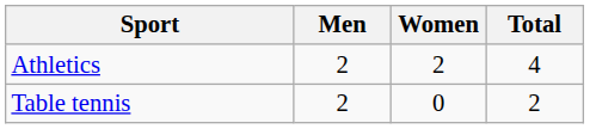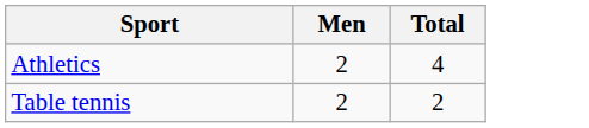- column: Women | 2 | 0
